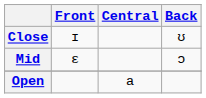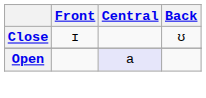- row: Mid | ɛ | ɔ
Open | Central: no background -> lavender background
